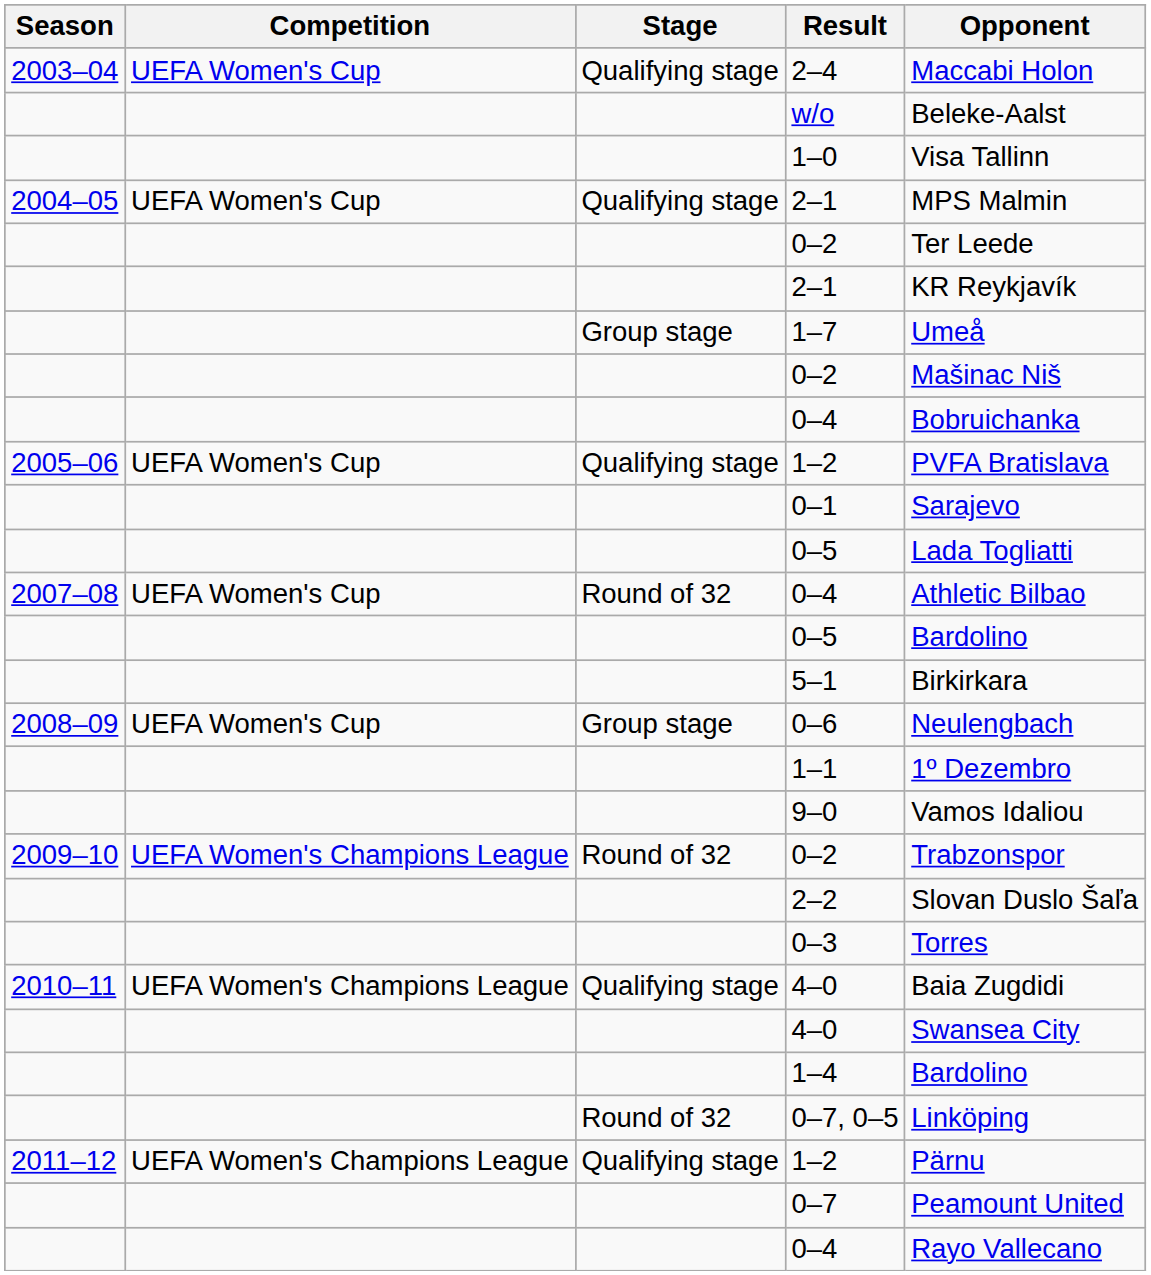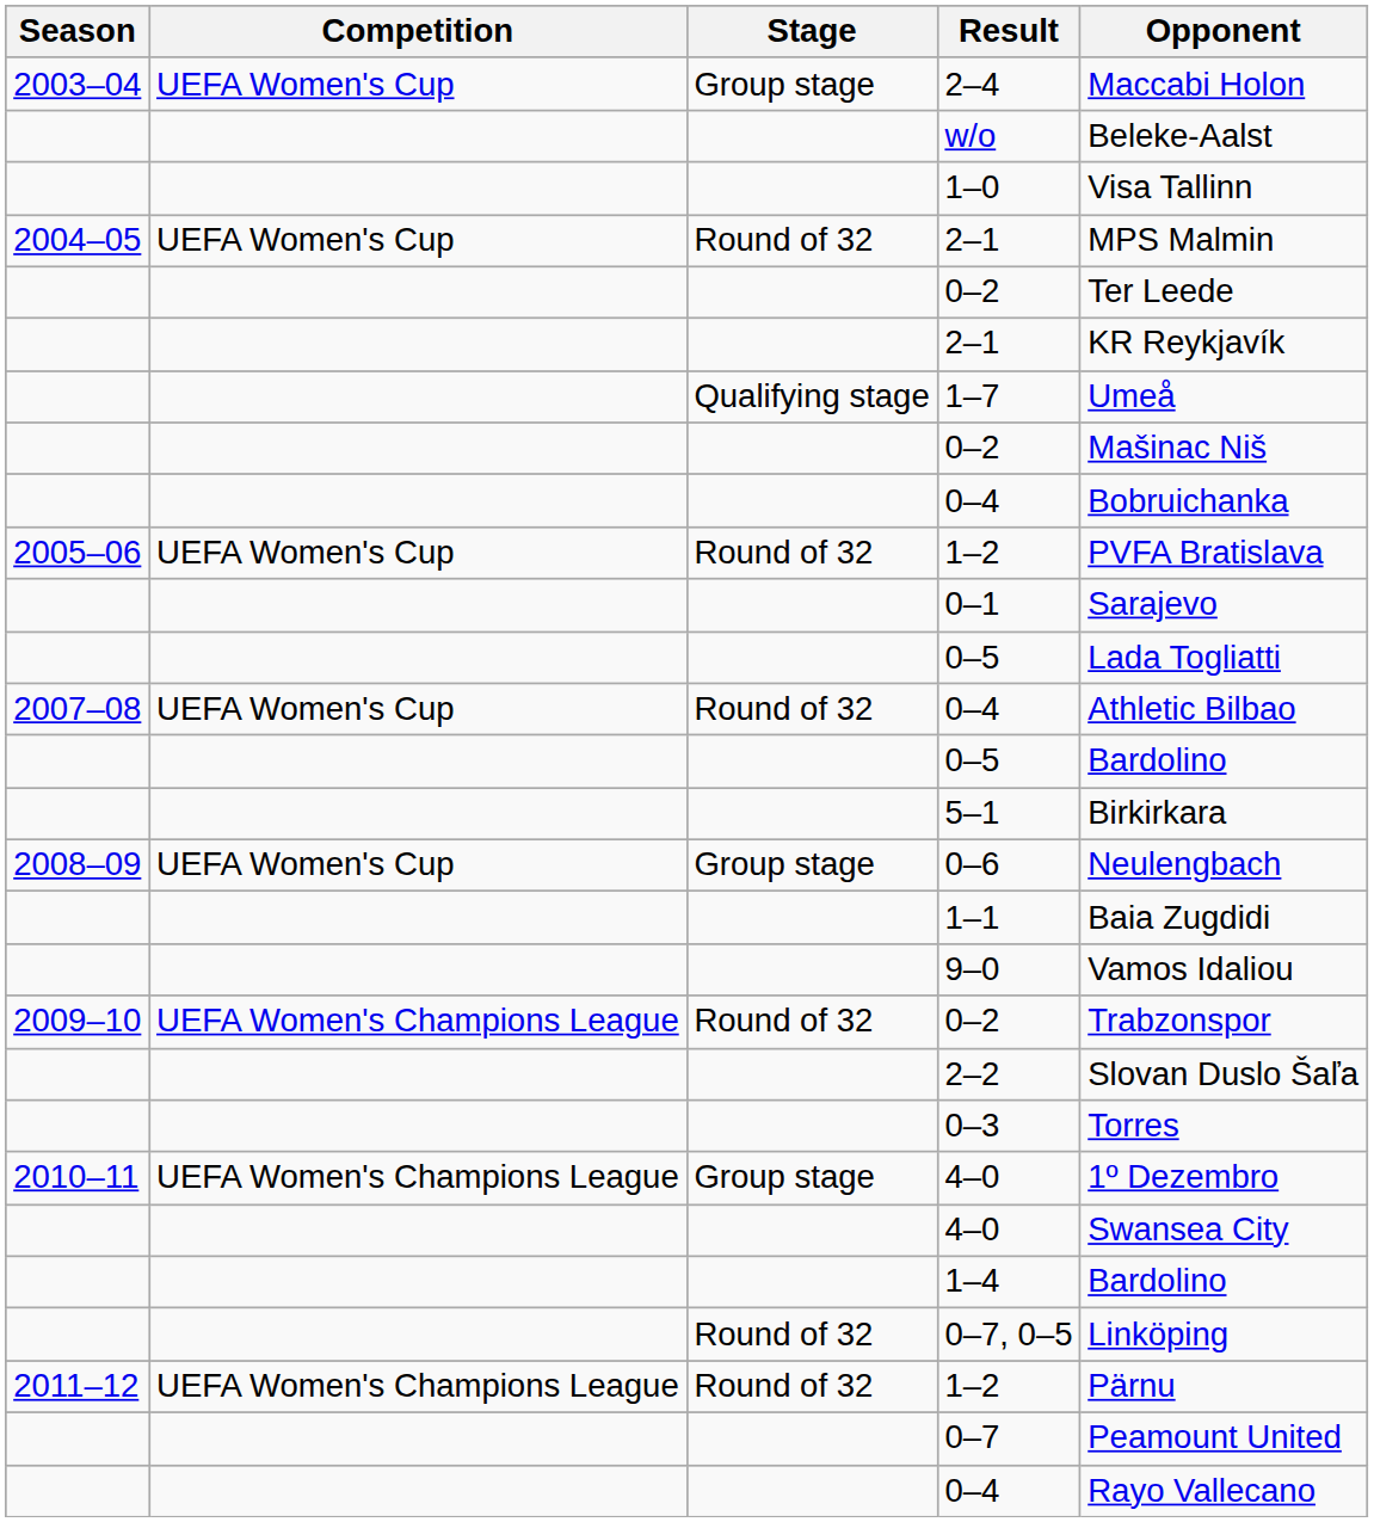2–4 | Stage: Qualifying stage -> Group stage
2004–05 / 2–1 | Stage: Qualifying stage -> Round of 32
1–7 | Stage: Group stage -> Qualifying stage
2005–06 / 1–2 | Stage: Qualifying stage -> Round of 32
1–1 | Opponent: 1º Dezembro -> Baia Zugdidi
2010–11 / 4–0 | Stage: Qualifying stage -> Group stage
2010–11 / 4–0 | Opponent: Baia Zugdidi -> 1º Dezembro
2011–12 / 1–2 | Stage: Qualifying stage -> Round of 32
